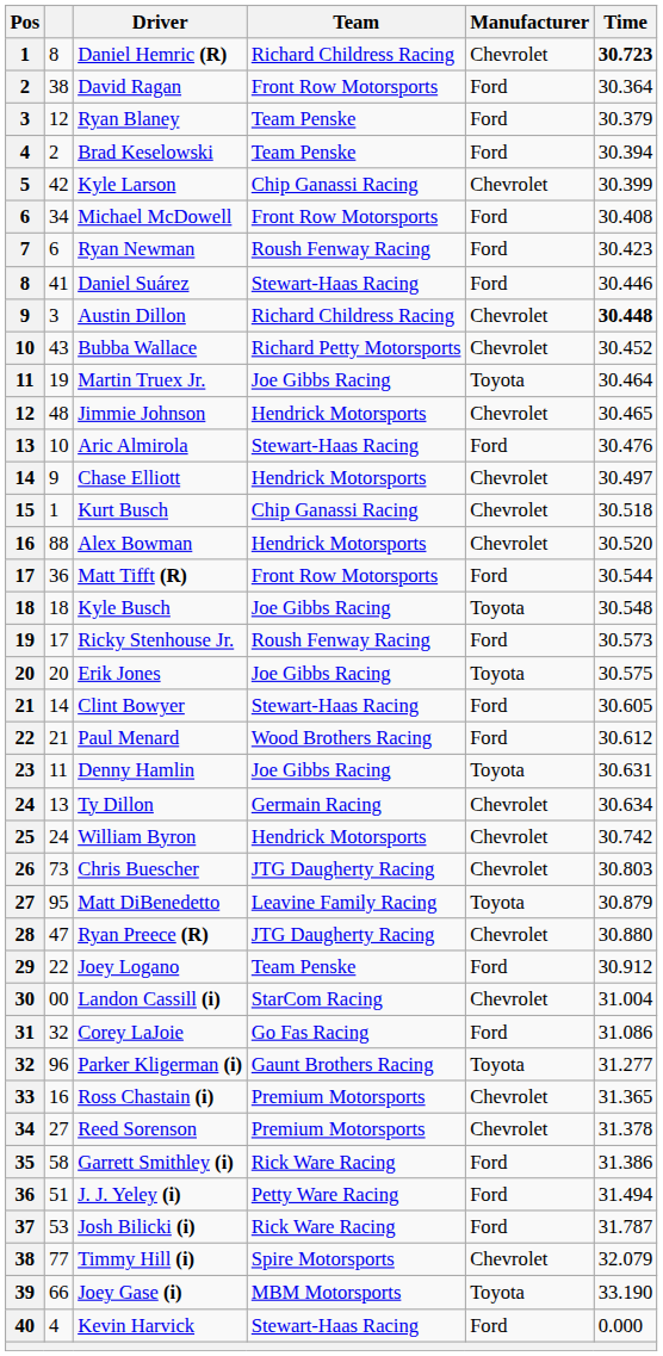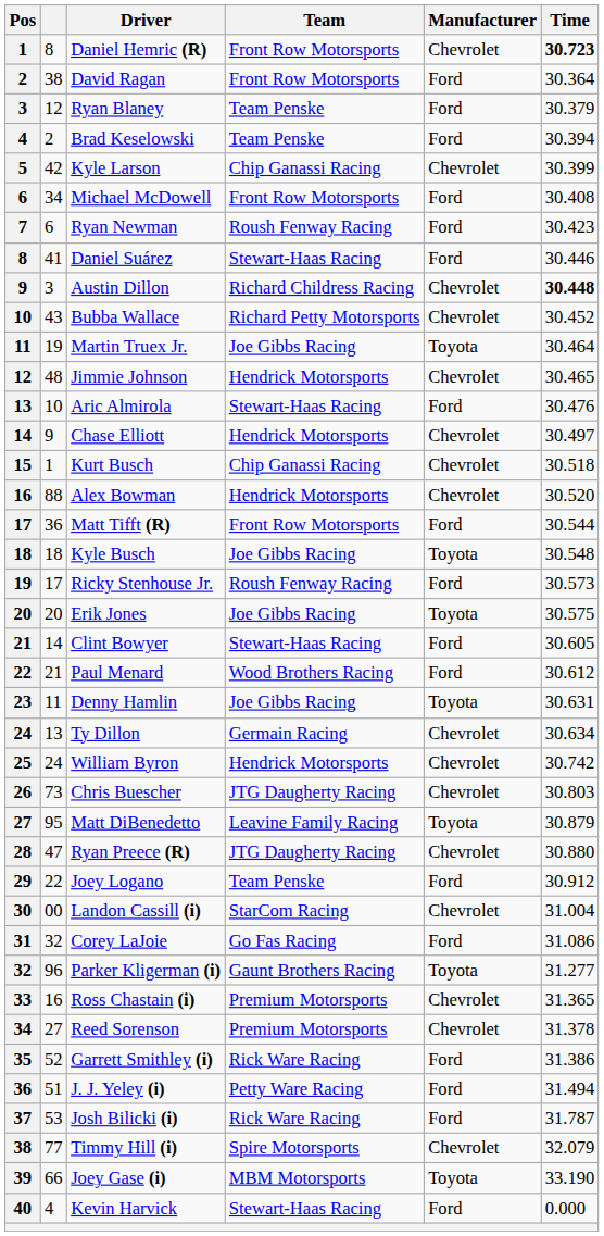Daniel Hemric (R) | Team: Richard Childress Racing -> Front Row Motorsports
Garrett Smithley (i) | column 2: 58 -> 52
